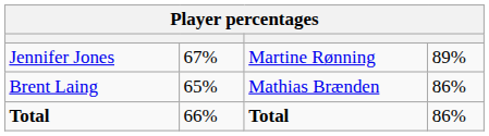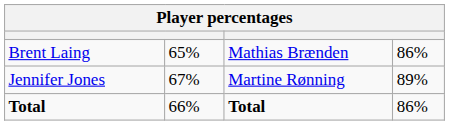rows swapped: Jennifer Jones <-> Brent Laing
